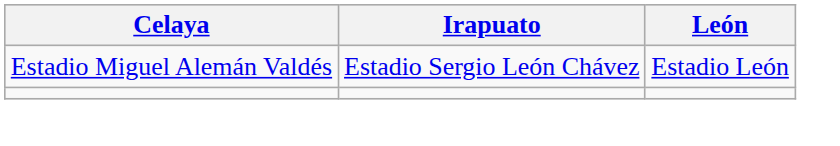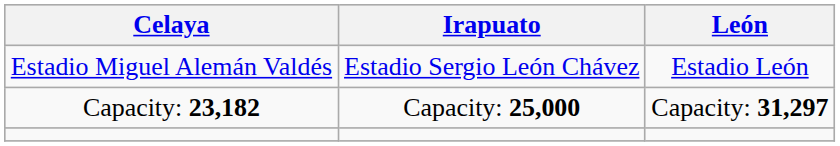+ row: Capacity: 23,182 | Capacity: 25,000 | Capacity: 31,297
